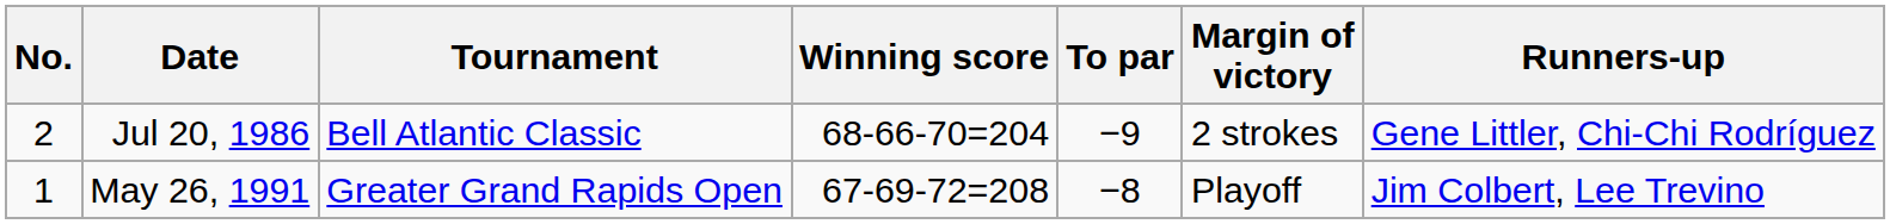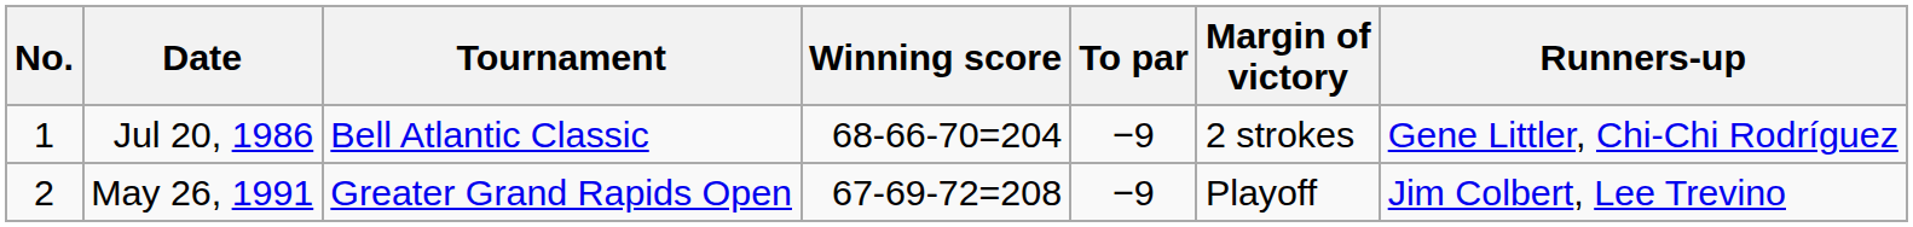Jul 20, 1986 | No.: 2 -> 1
May 26, 1991 | No.: 1 -> 2
May 26, 1991 | To par: −8 -> −9
